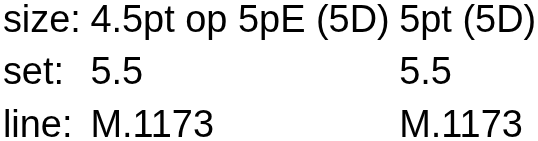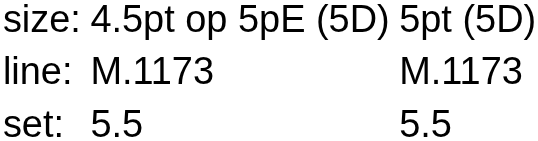rows swapped: set: <-> line:
